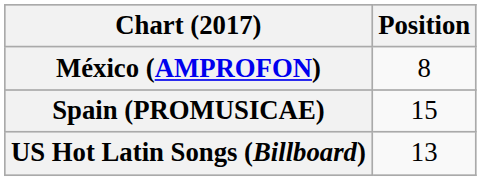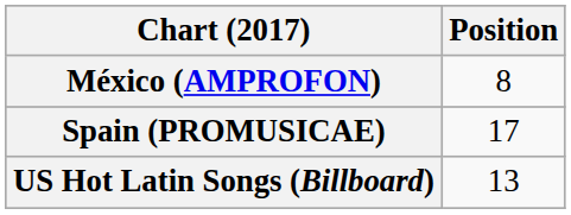Spain (PROMUSICAE) | Position: 15 -> 17
